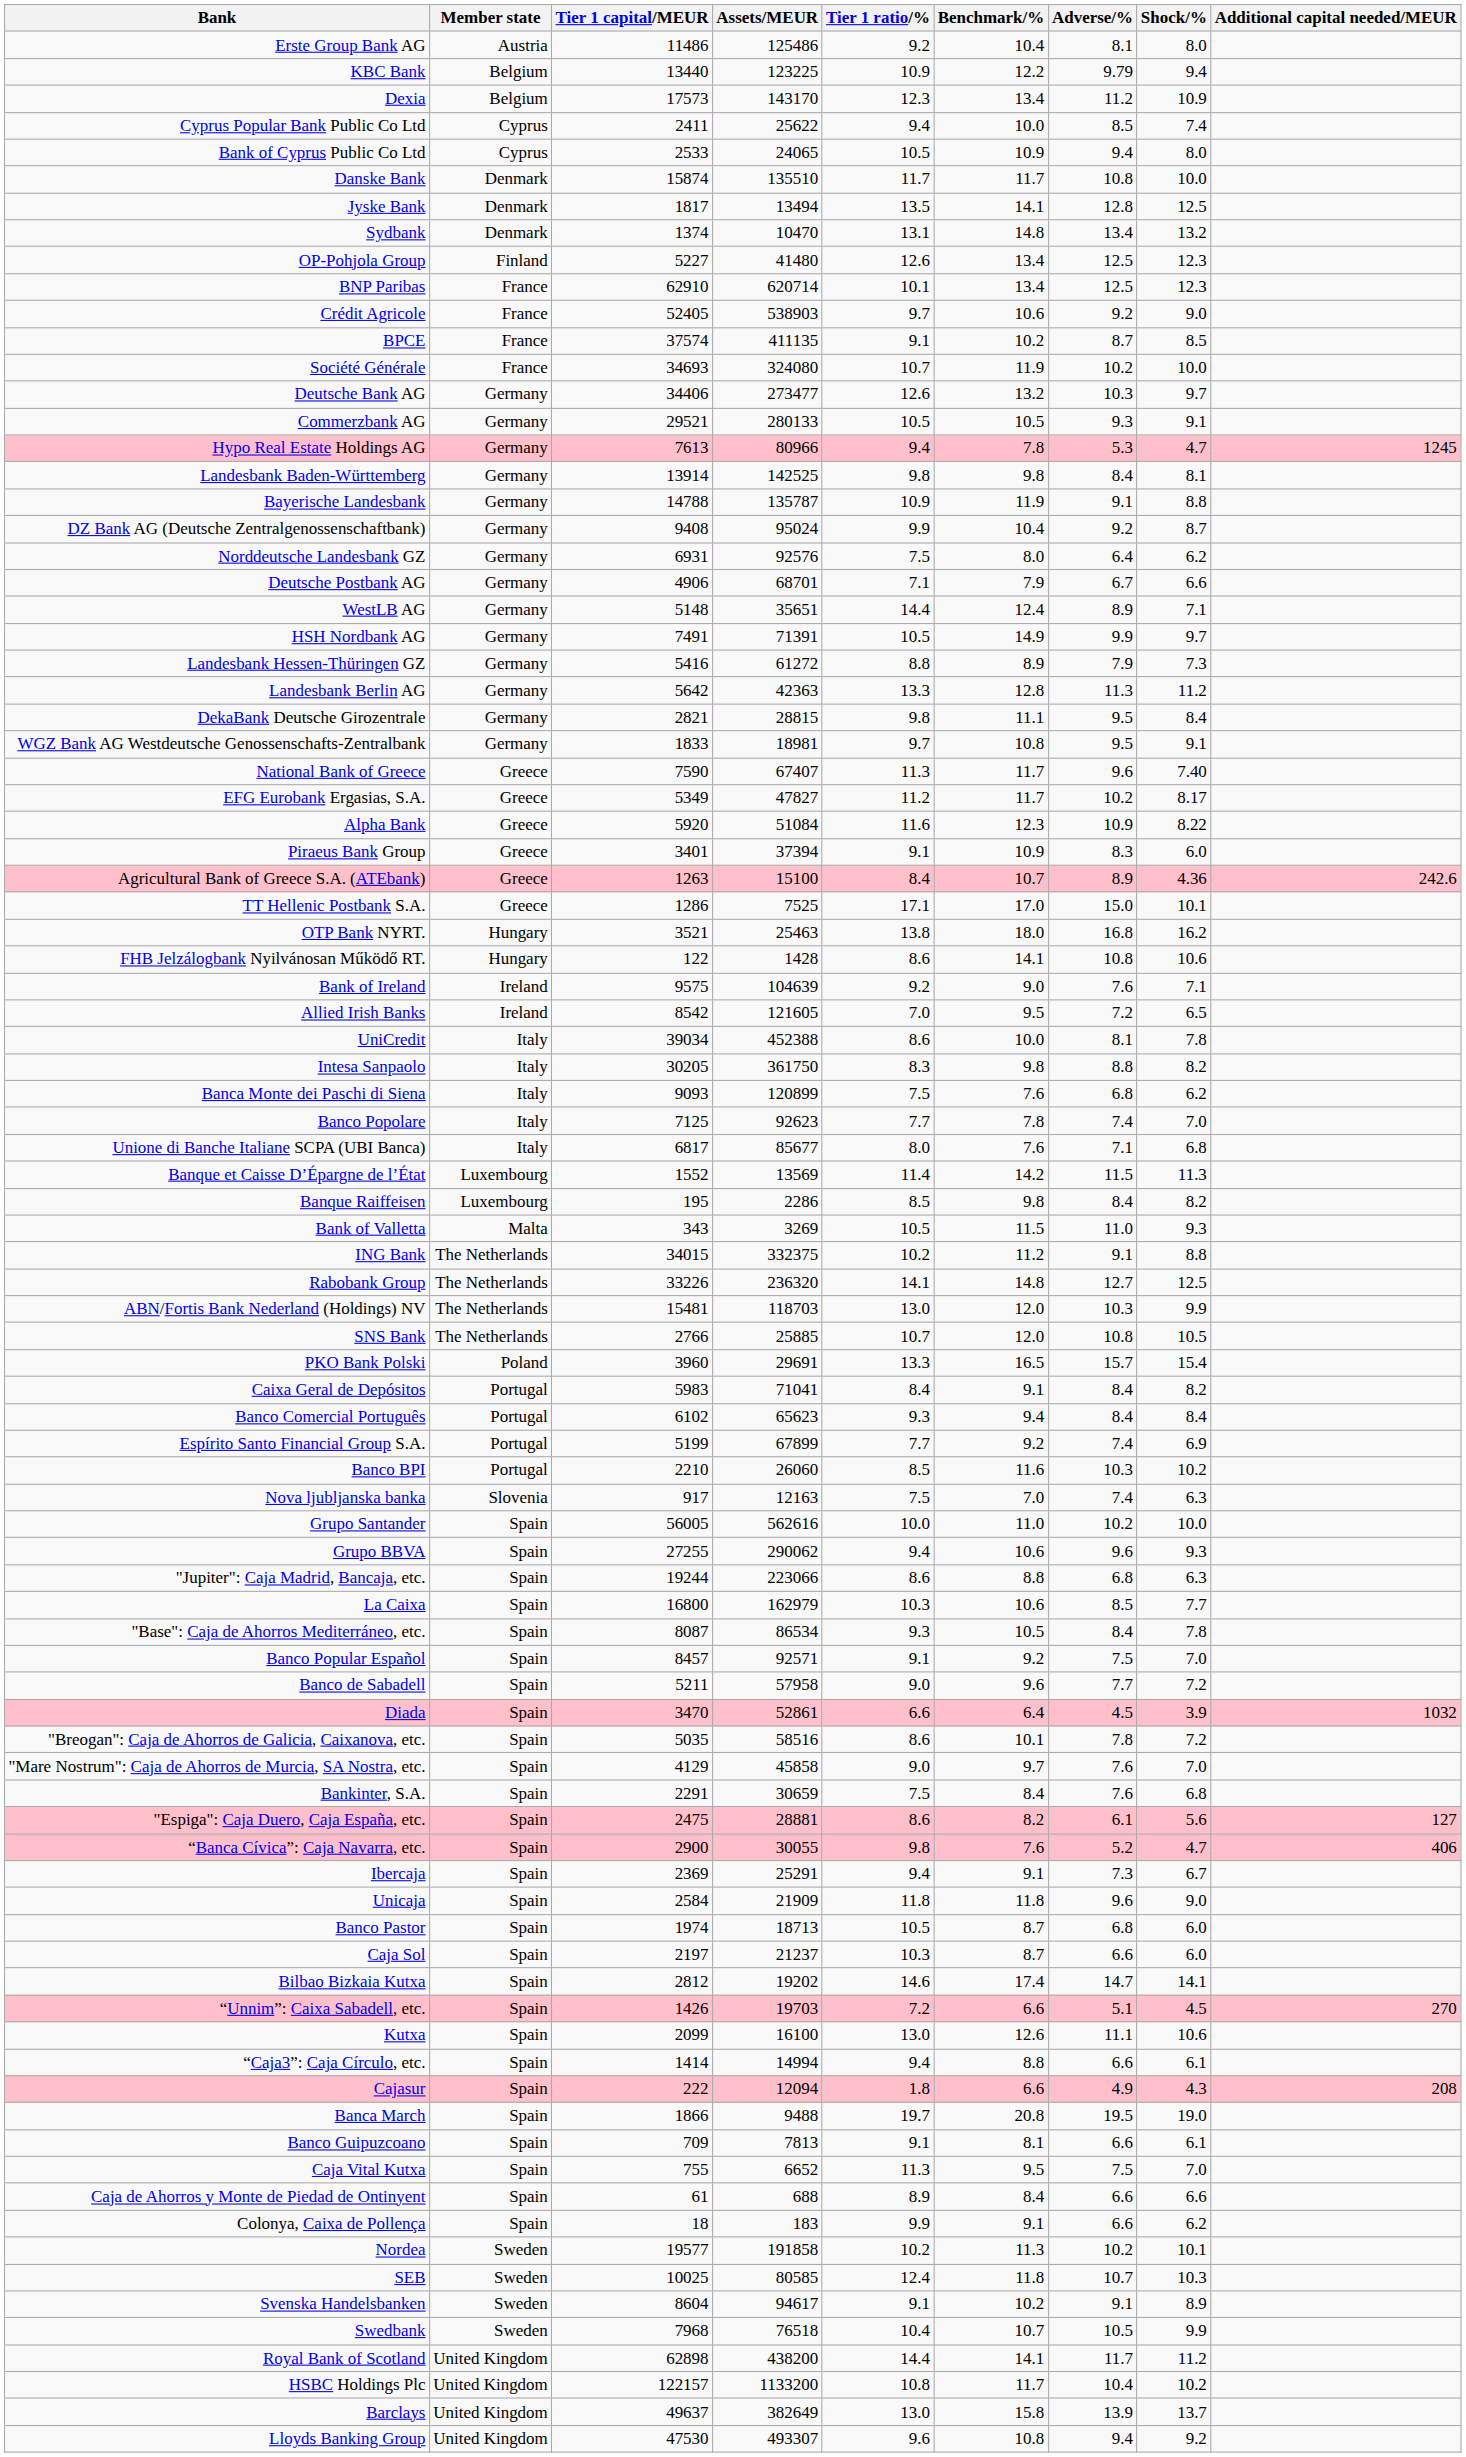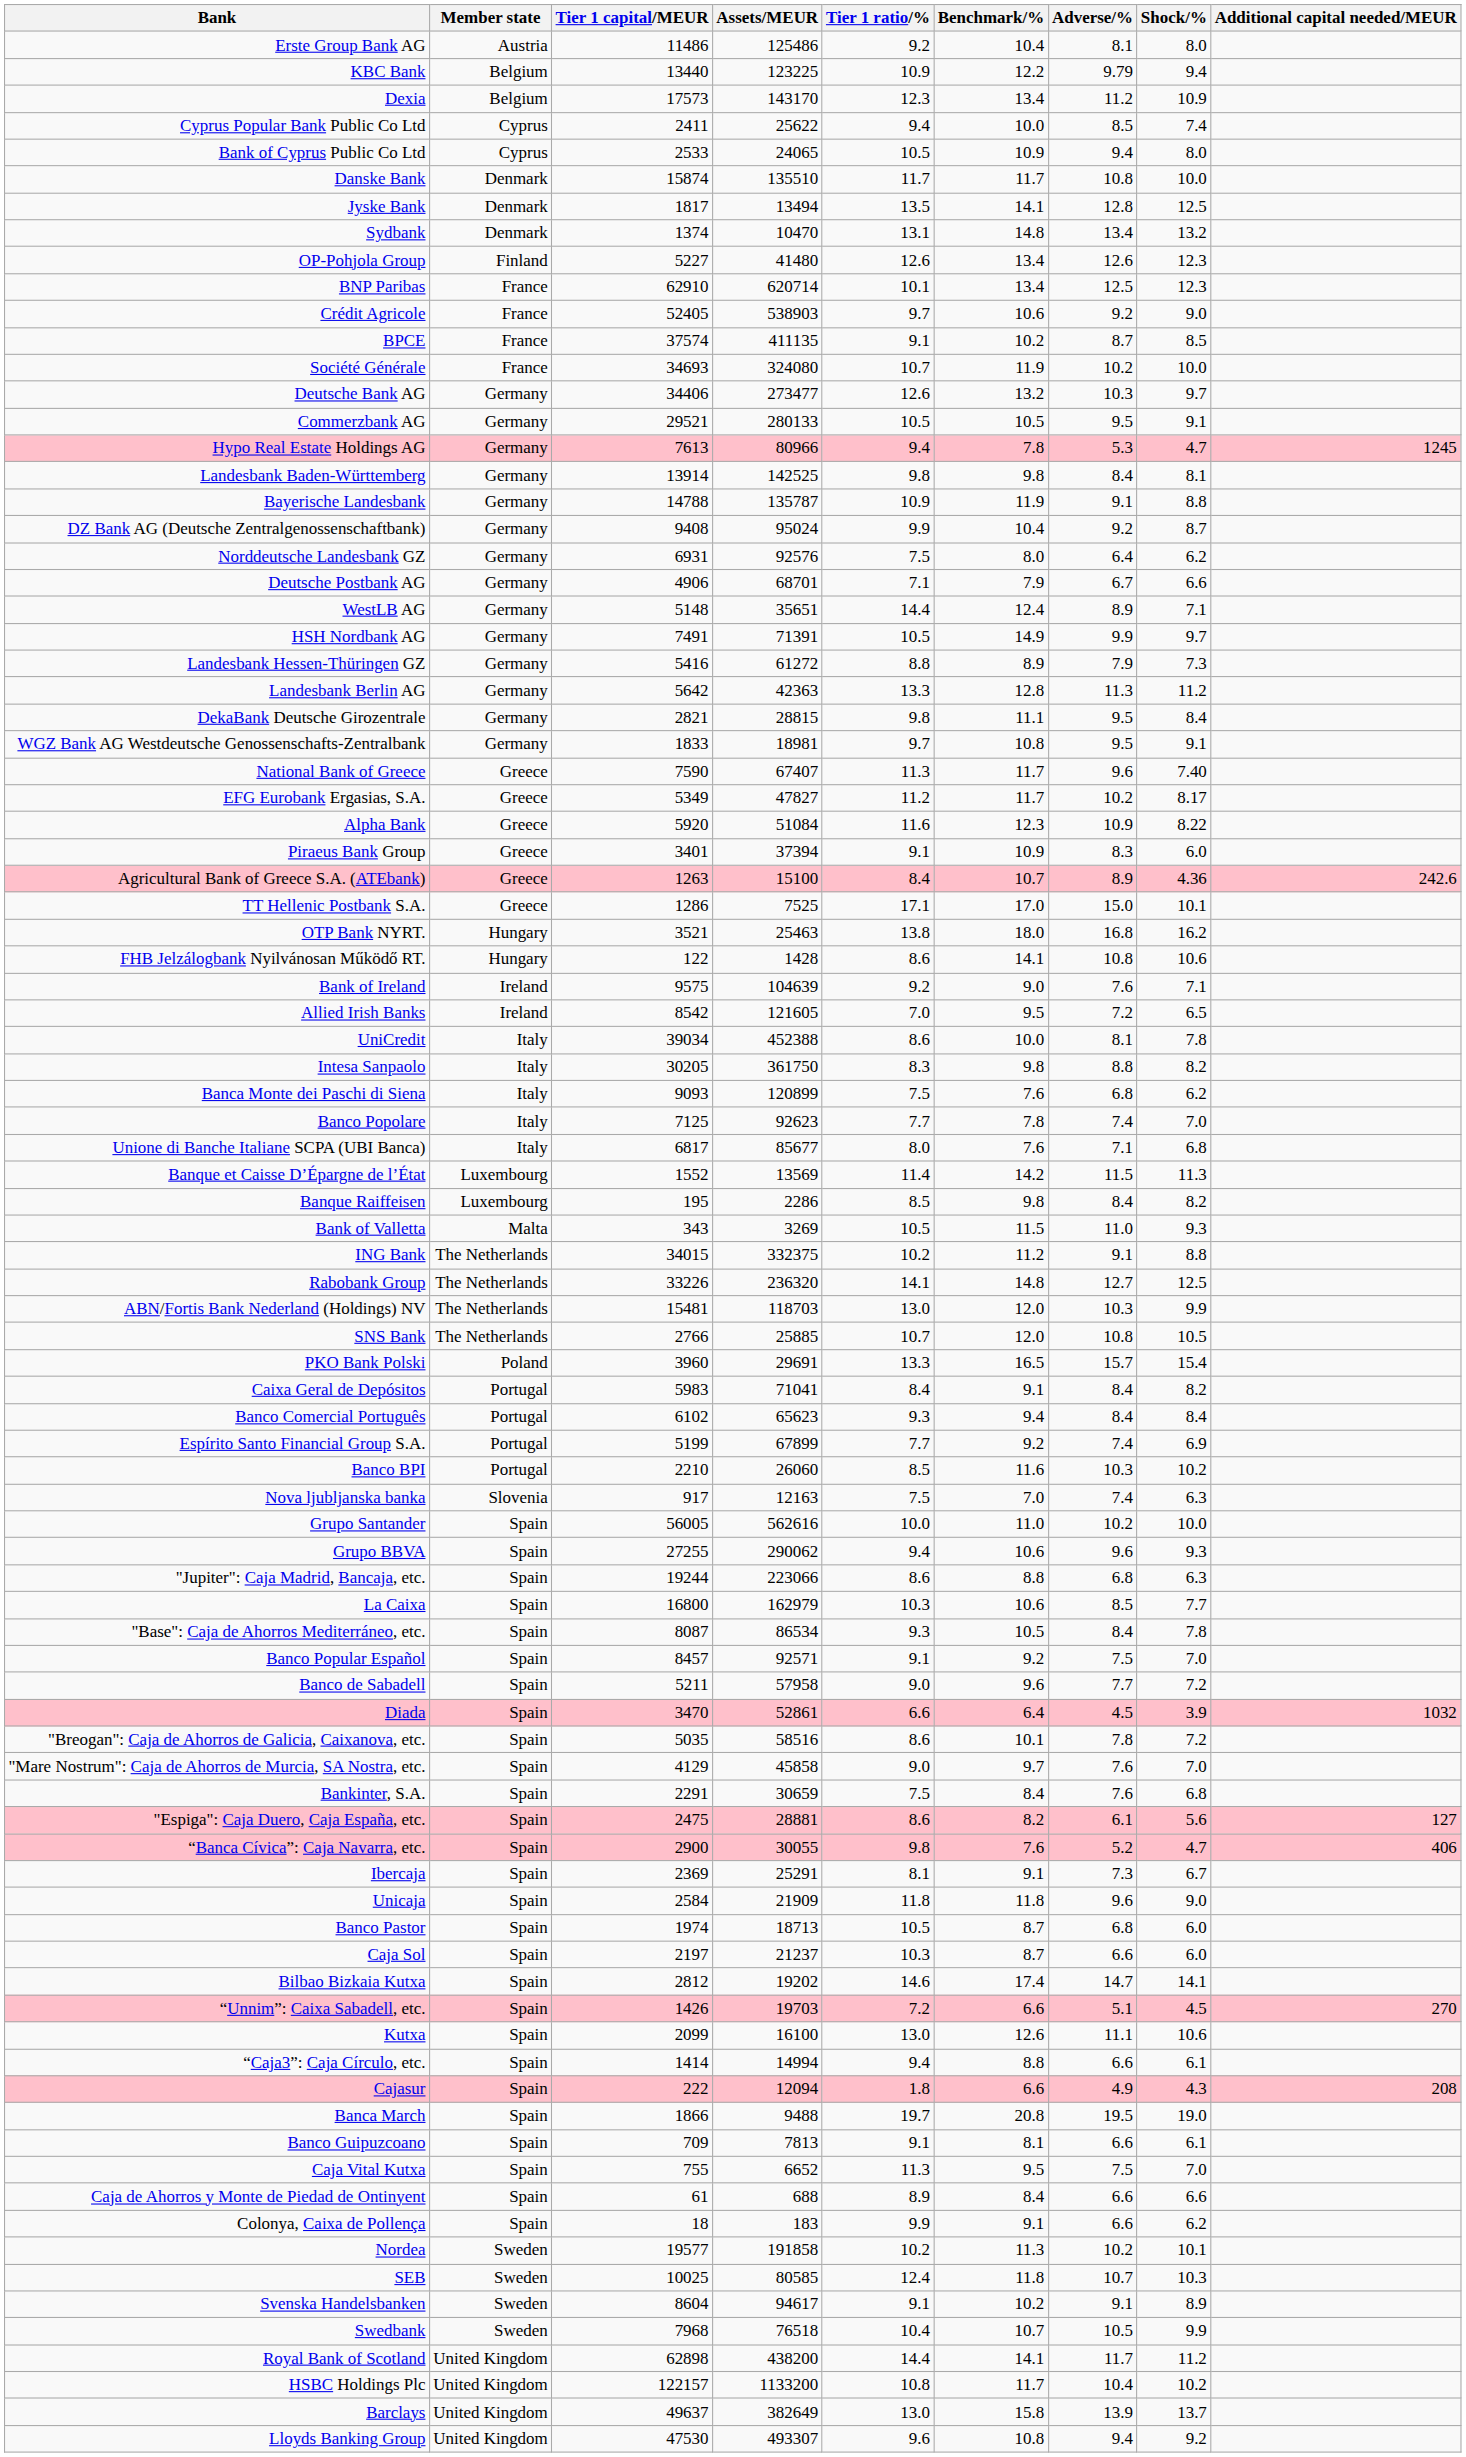OP-Pohjola Group | Adverse/%: 12.5 -> 12.6
Commerzbank AG | Adverse/%: 9.3 -> 9.5
Ibercaja | Tier 1 ratio/%: 9.4 -> 8.1
